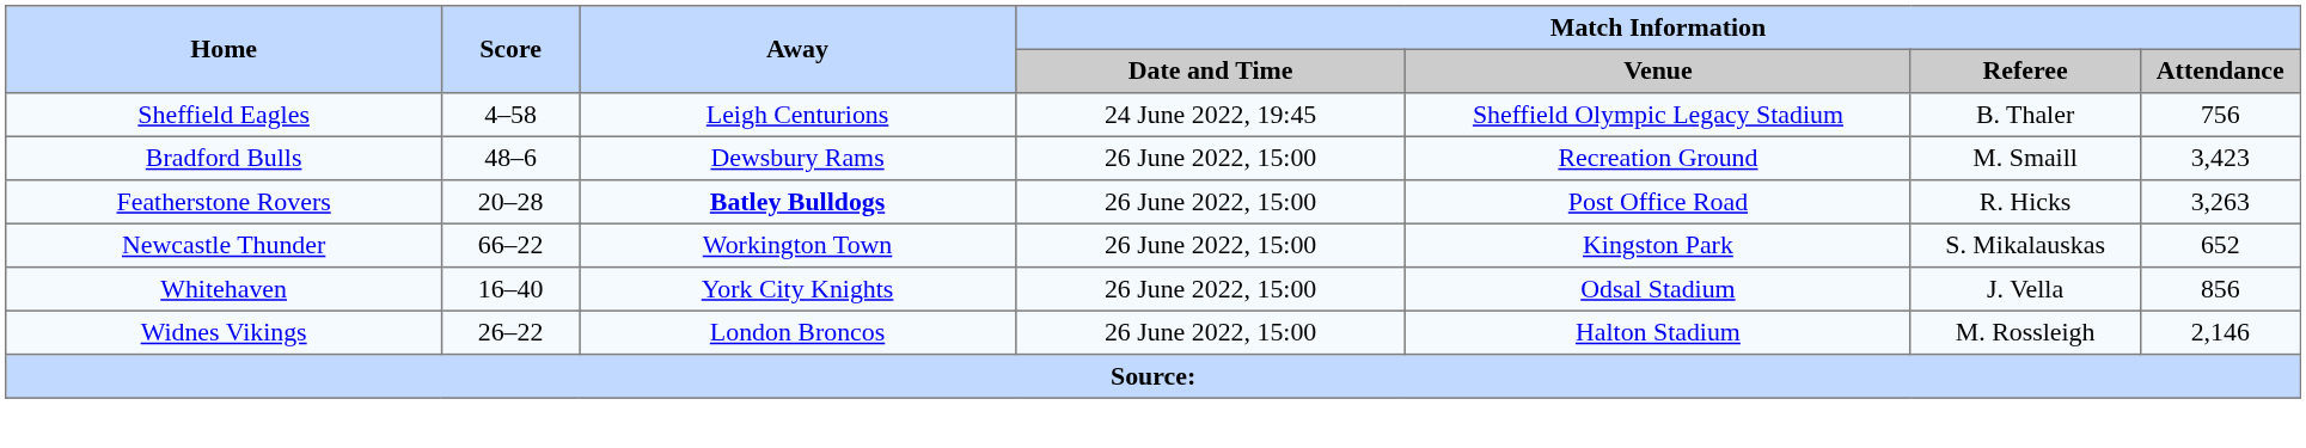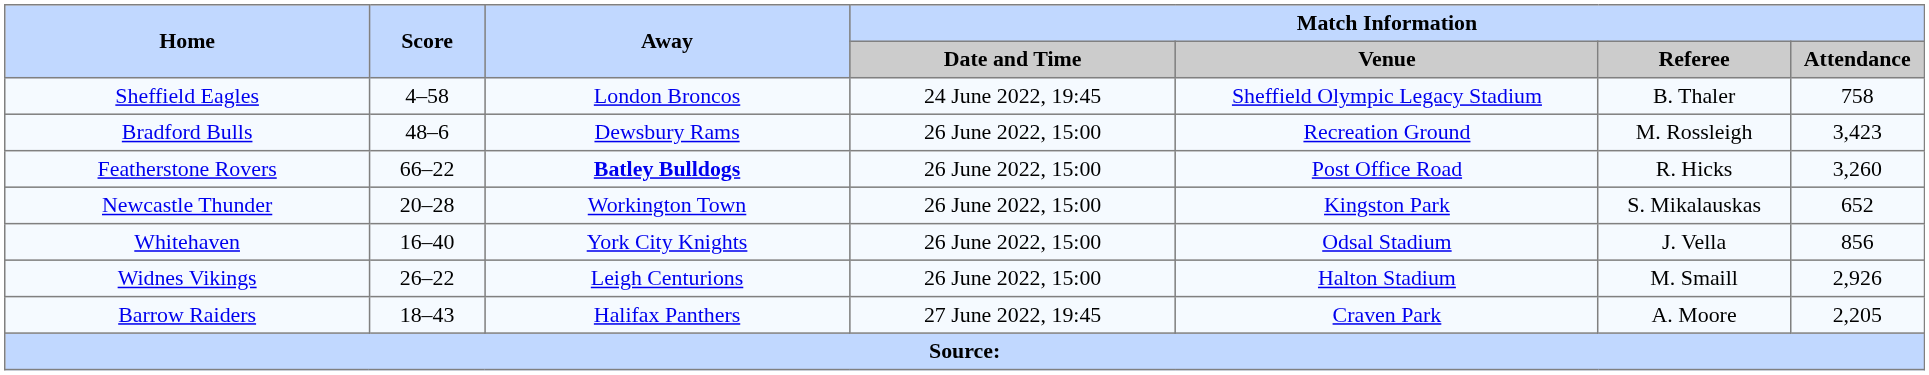Sheffield Eagles | Away: Leigh Centurions -> London Broncos
Sheffield Eagles | Match Information / Attendance: 756 -> 758
Bradford Bulls | Match Information / Referee: M. Smaill -> M. Rossleigh
Featherstone Rovers | Score: 20–28 -> 66–22
Featherstone Rovers | Match Information / Attendance: 3,263 -> 3,260
Newcastle Thunder | Score: 66–22 -> 20–28
Widnes Vikings | Away: London Broncos -> Leigh Centurions
Widnes Vikings | Match Information / Referee: M. Rossleigh -> M. Smaill
Widnes Vikings | Match Information / Attendance: 2,146 -> 2,926
+ row: Barrow Raiders | 18–43 | Halifax Panthers | 27 June 2022, 19:45 | Craven Park | A. Moore | 2,205
